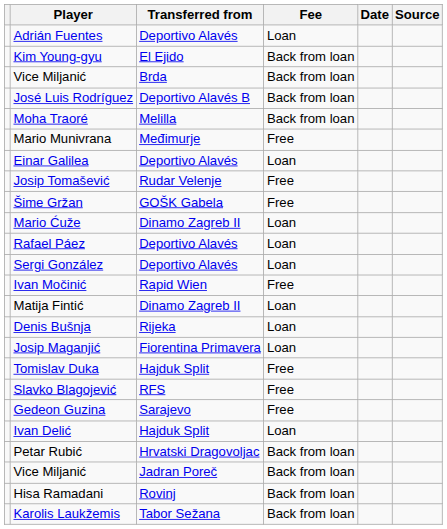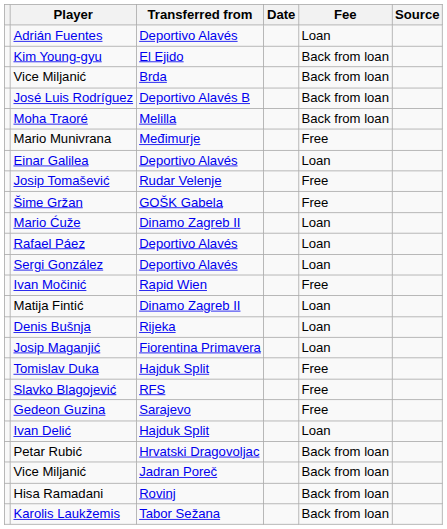columns swapped: Fee <-> Date
